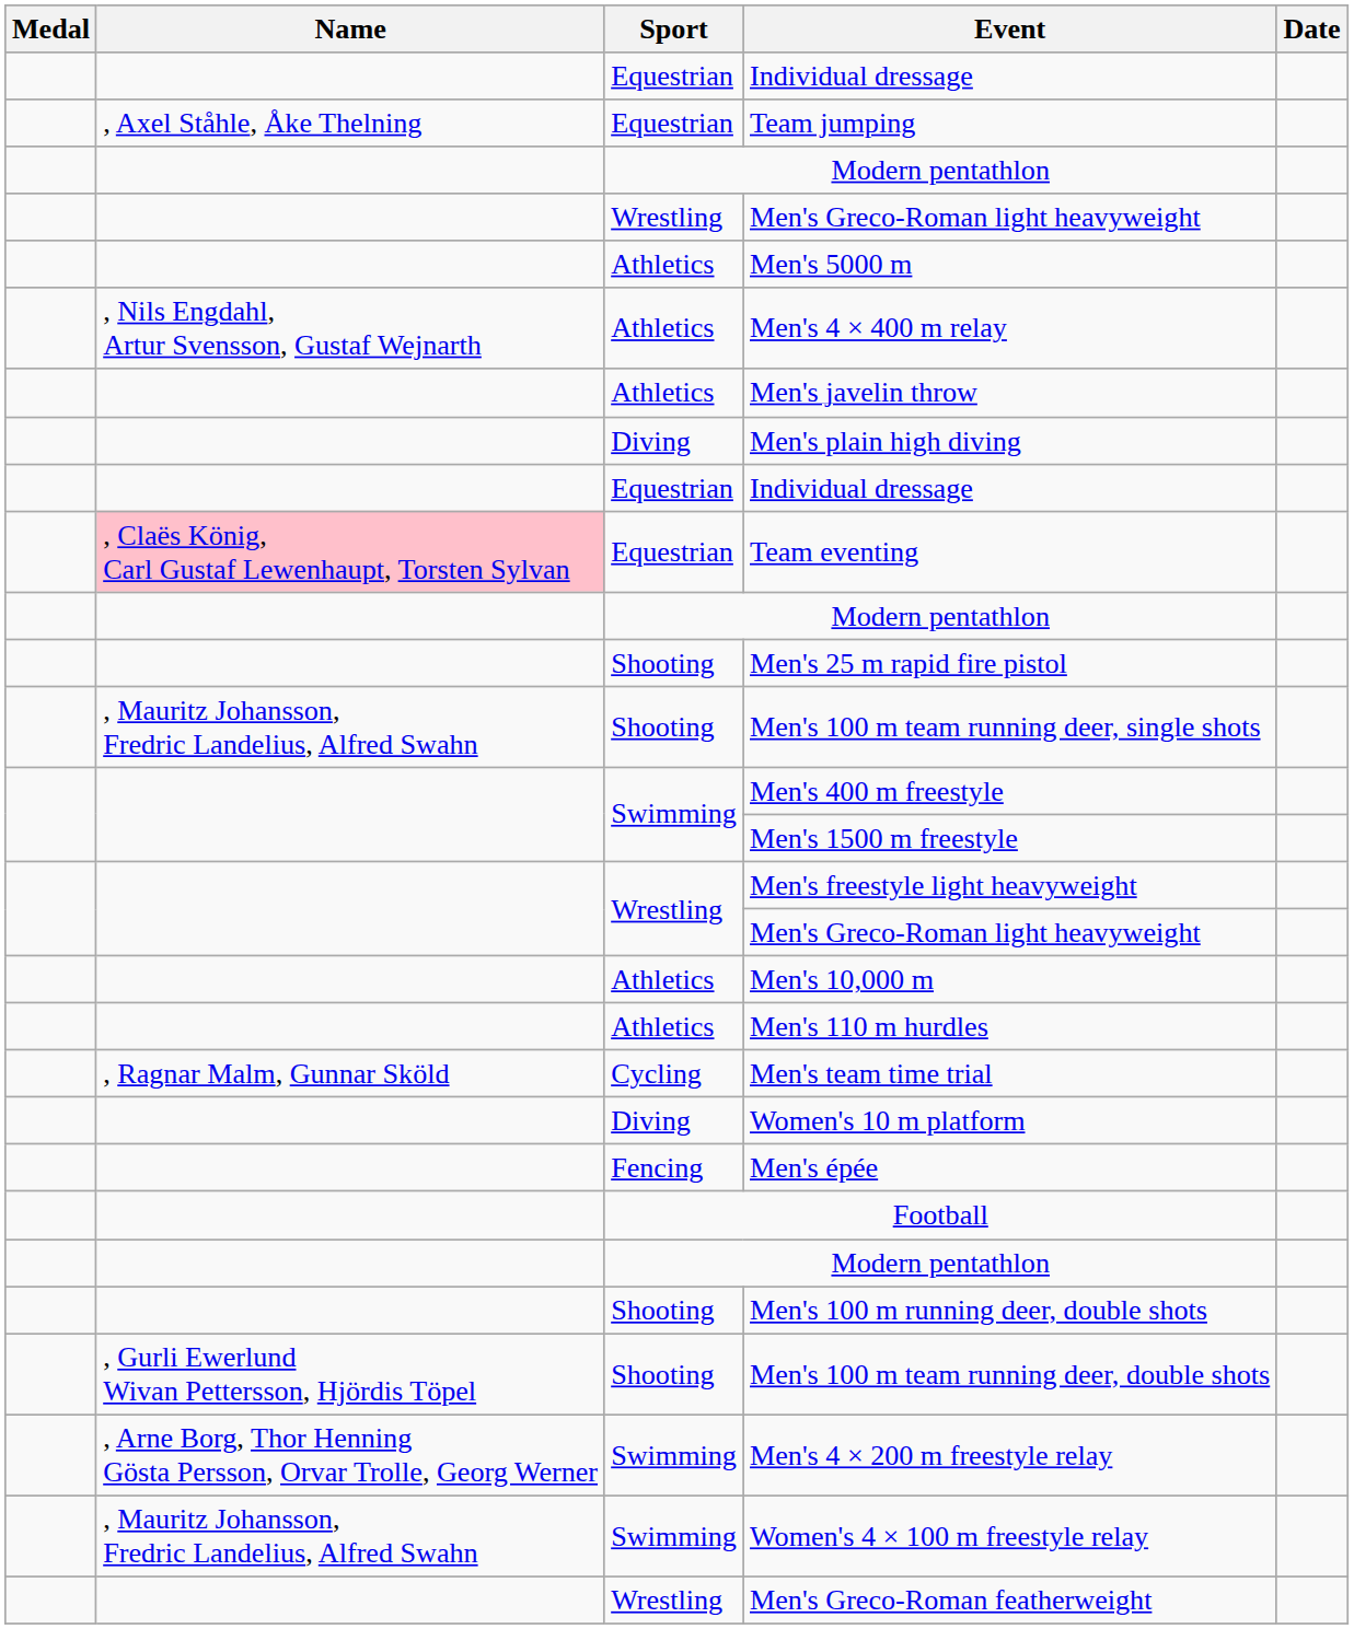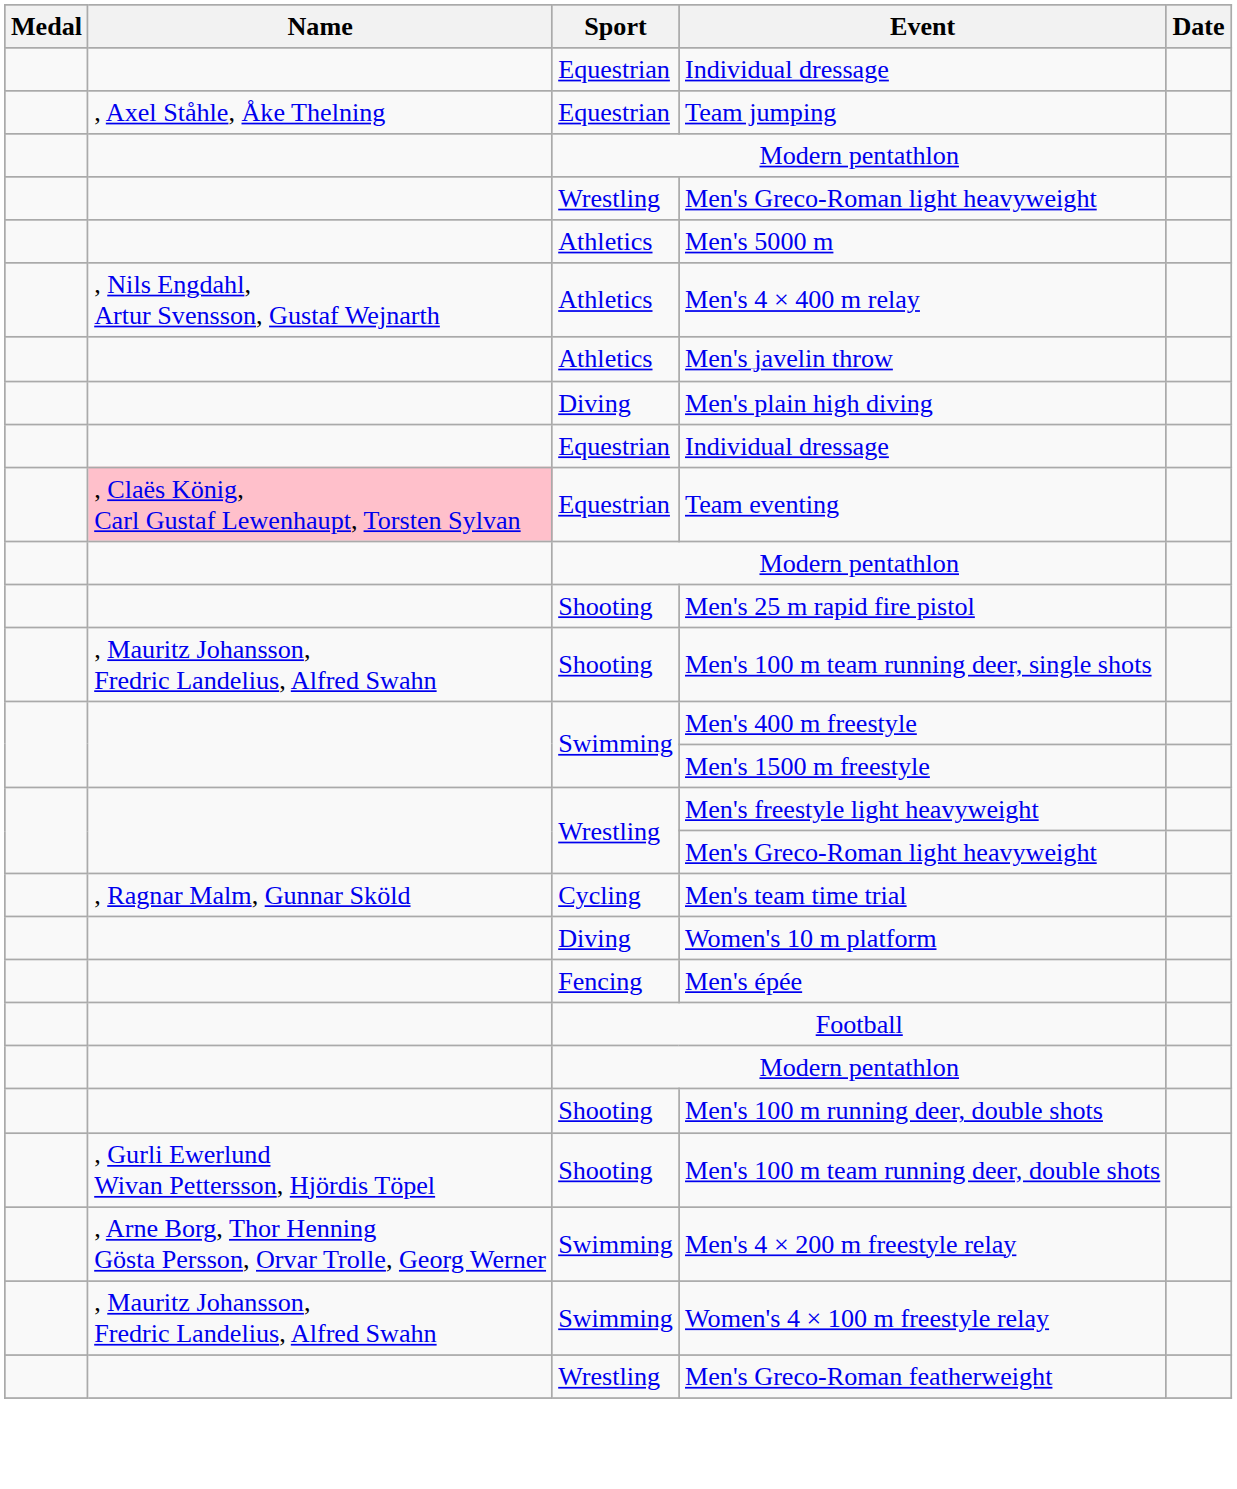- row: Athletics | Men's 10,000 m
- row: Athletics | Men's 110 m hurdles
